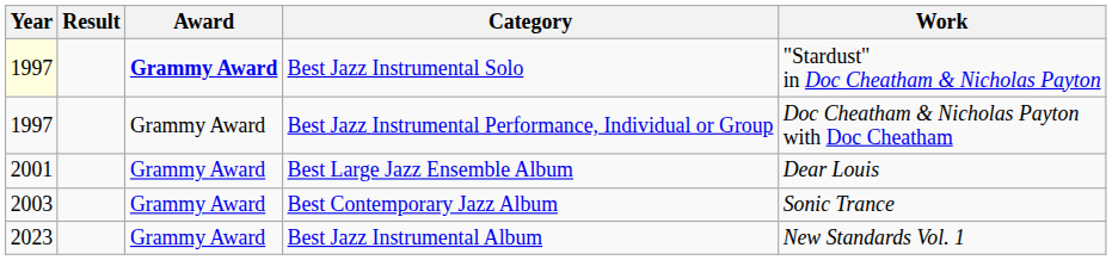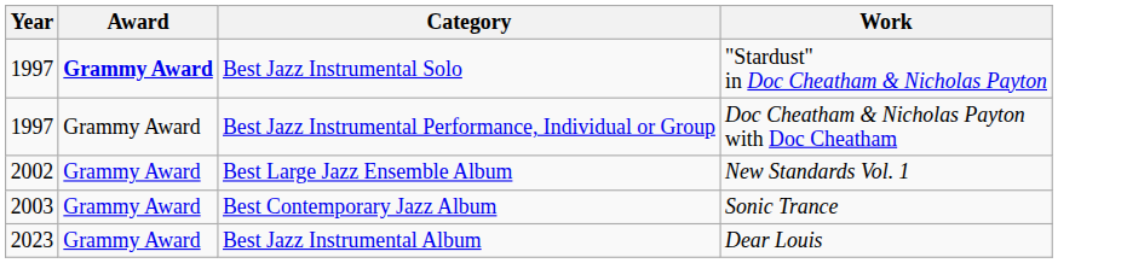- column: Result
Best Jazz Instrumental Solo | Year: lightyellow background -> no background
Best Large Jazz Ensemble Album | Year: 2001 -> 2002
Best Large Jazz Ensemble Album | Work: Dear Louis -> New Standards Vol. 1
Best Jazz Instrumental Album | Work: New Standards Vol. 1 -> Dear Louis
